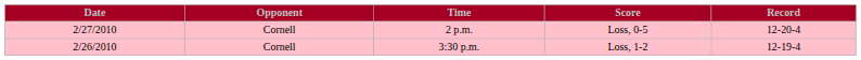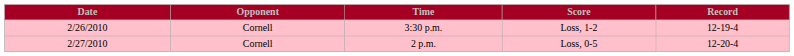rows swapped: 3:30 p.m. <-> 2 p.m.
